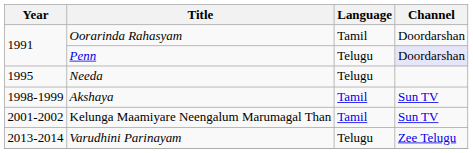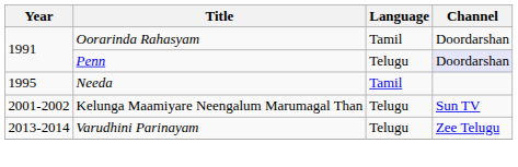Needa | Language: Telugu -> Tamil
- row: 1998-1999 | Akshaya | Tamil | Sun TV
Kelunga Maamiyare Neengalum Marumagal Than | Language: Tamil -> Telugu
